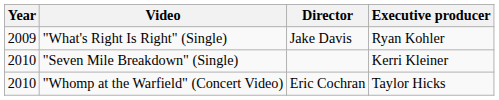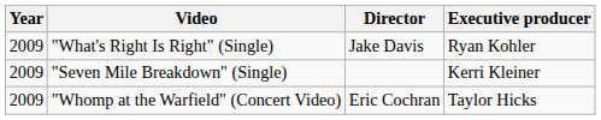"Seven Mile Breakdown" (Single) | Year: 2010 -> 2009
"Whomp at the Warfield" (Concert Video) | Year: 2010 -> 2009
